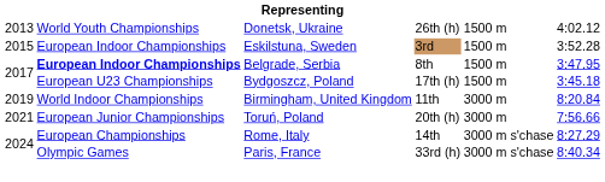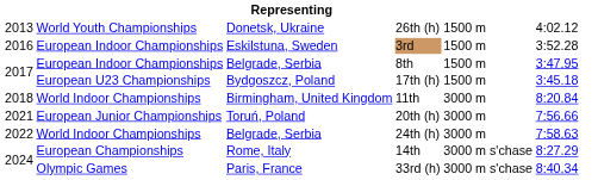3rd | column 1: 2015 -> 2016
8th | column 2: bold -> normal
11th | column 1: 2019 -> 2018
+ row: 2022 | World Indoor Championships | Belgrade, Serbia | 24th (h) | 3000 m | 7:58.63
